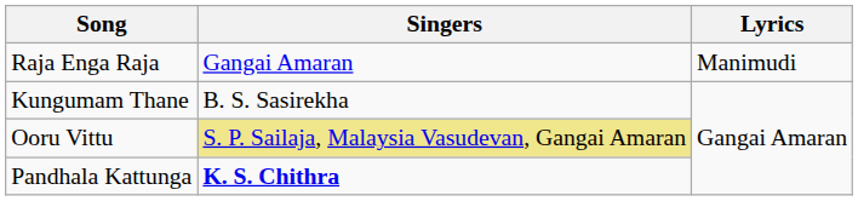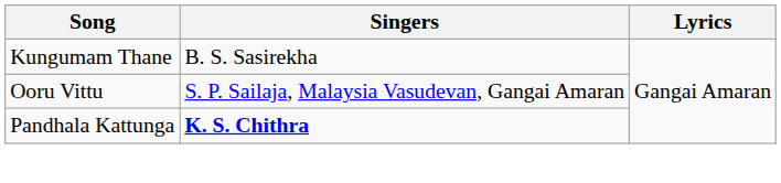- row: Raja Enga Raja | Gangai Amaran | Manimudi
Ooru Vittu | Singers: khaki background -> no background
